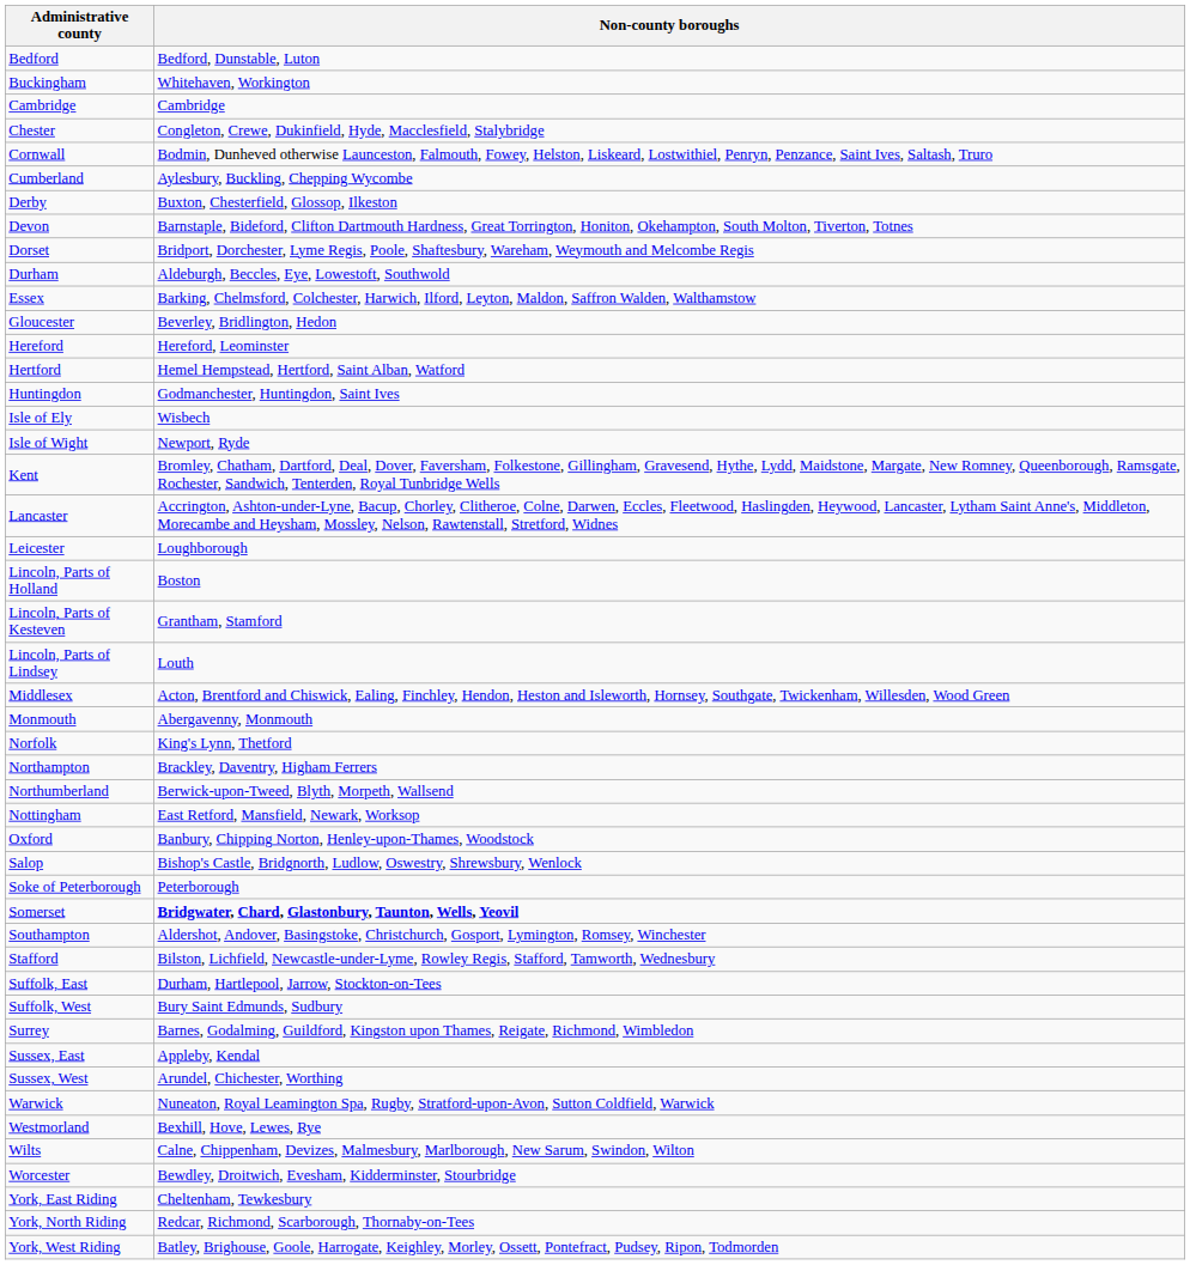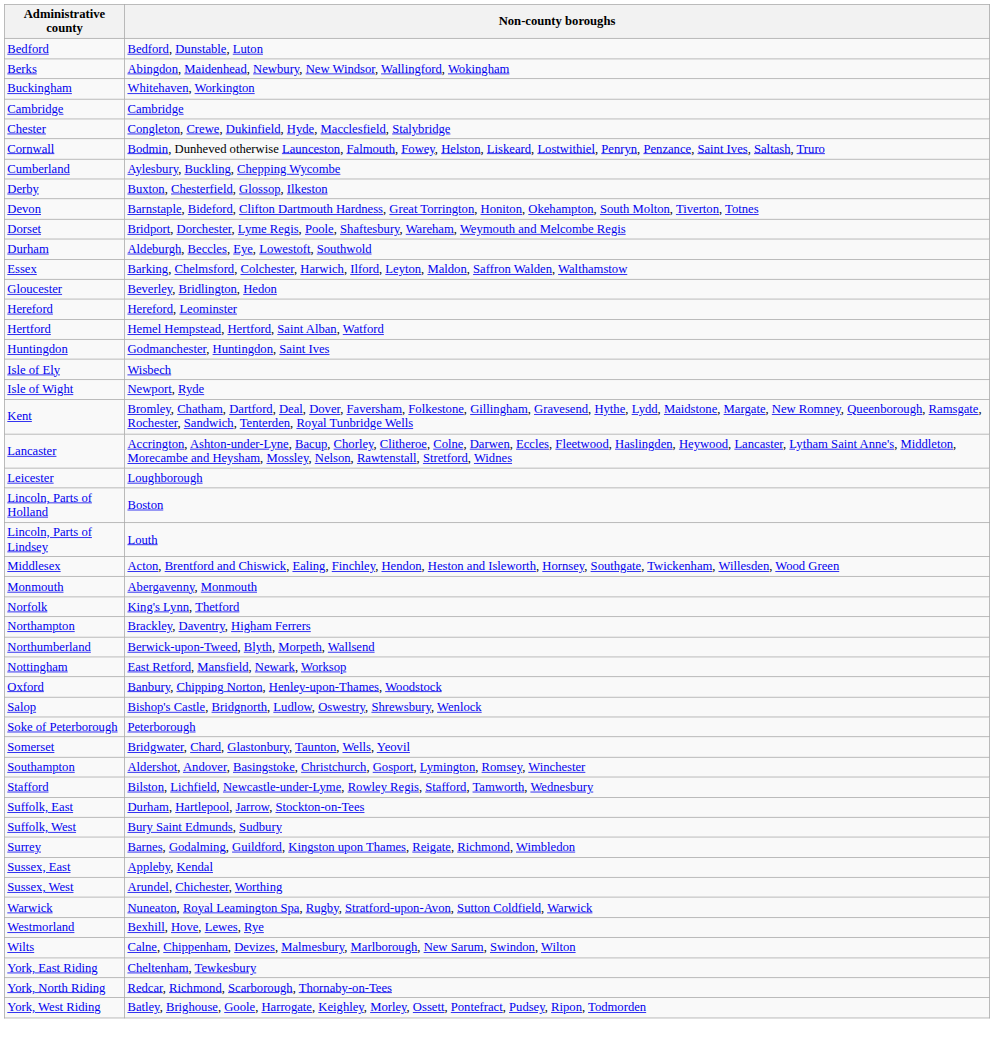+ row: Berks | Abingdon, Maidenhead, Newbury, New Windsor, Wallingford, Wokingham
- row: Lincoln, Parts of Kesteven | Grantham, Stamford
Somerset | Non-county boroughs: bold -> normal
- row: Worcester | Bewdley, Droitwich, Evesham, Kidderminster, Stourbridge
